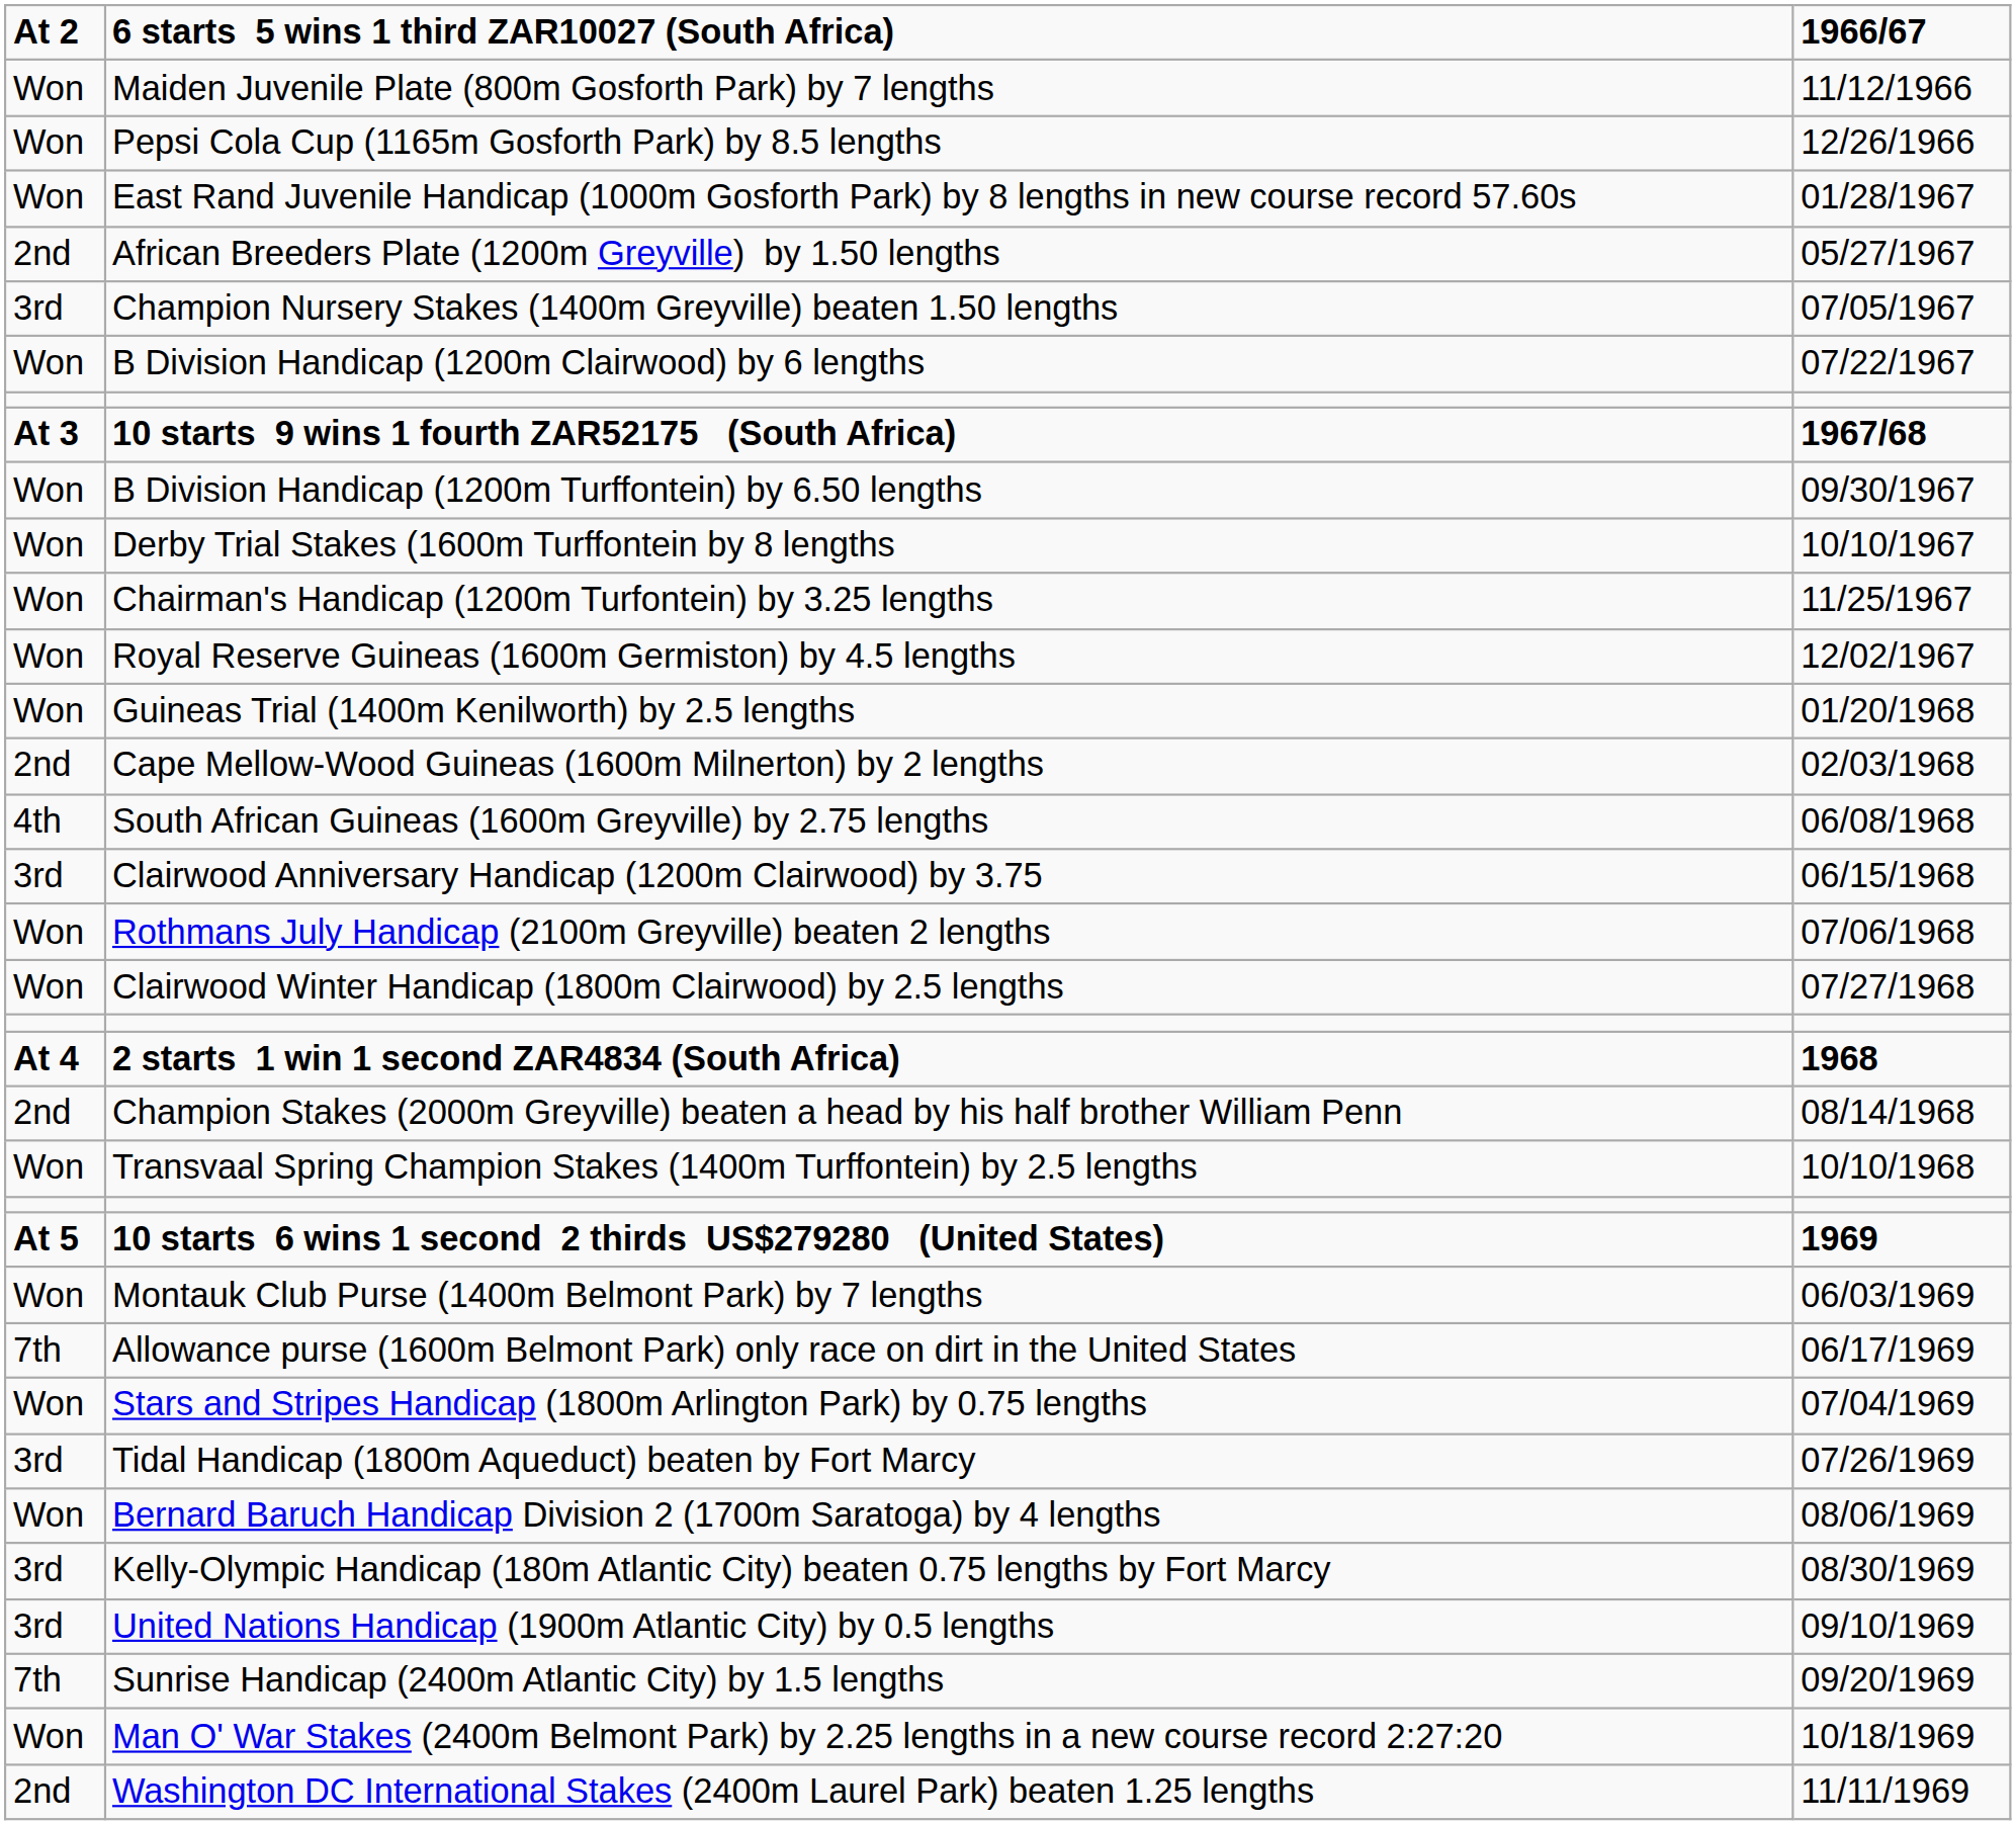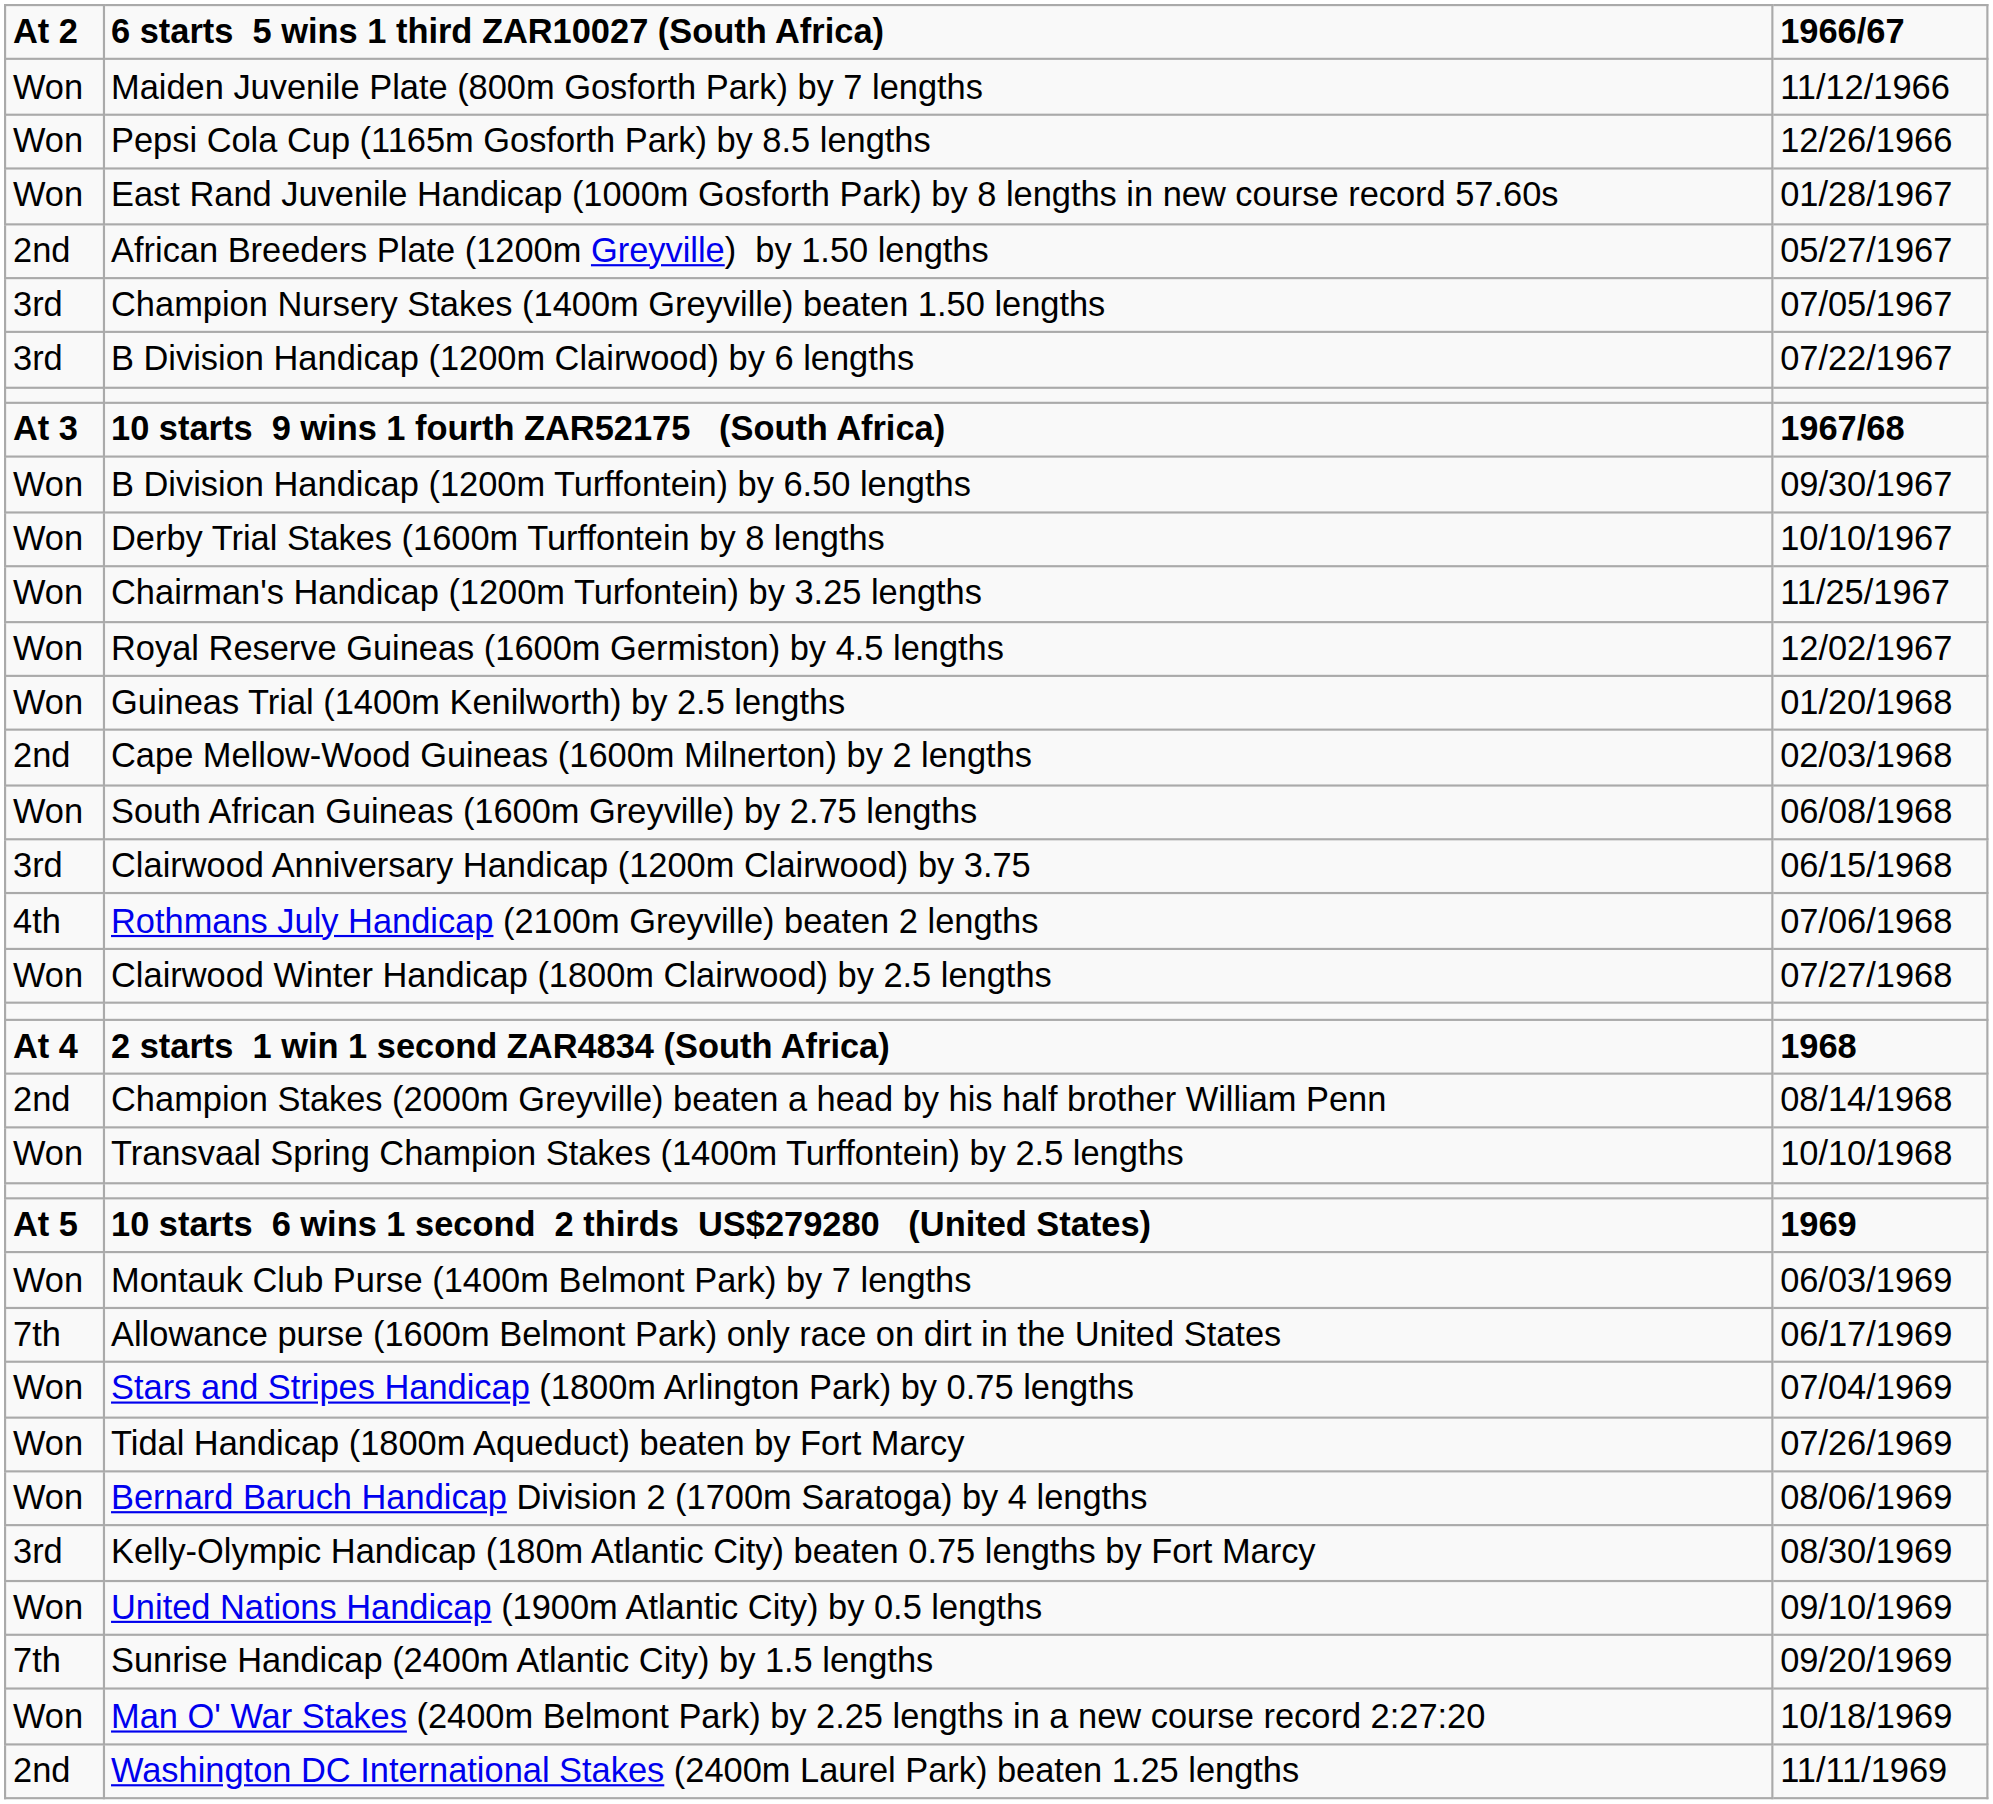B Division Handicap (1200m Clairwood) by 6 lengths | column 1: Won -> 3rd
South African Guineas (1600m Greyville) by 2.75 lengths | column 1: 4th -> Won
Rothmans July Handicap (2100m Greyville) beaten 2 lengths | column 1: Won -> 4th
Tidal Handicap (1800m Aqueduct) beaten by Fort Marcy | column 1: 3rd -> Won
United Nations Handicap (1900m Atlantic City) by 0.5 lengths | column 1: 3rd -> Won
